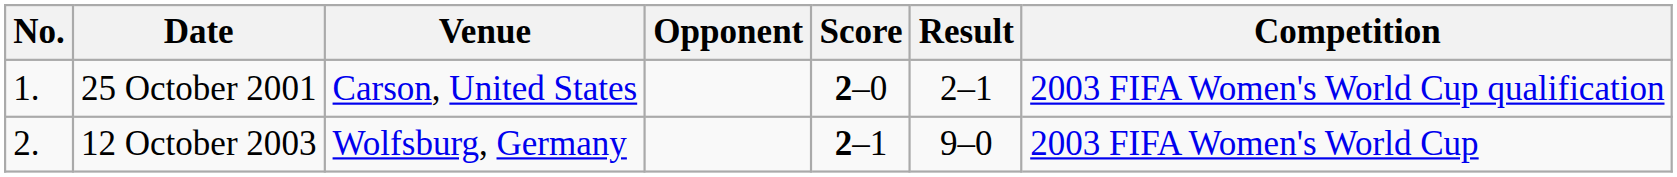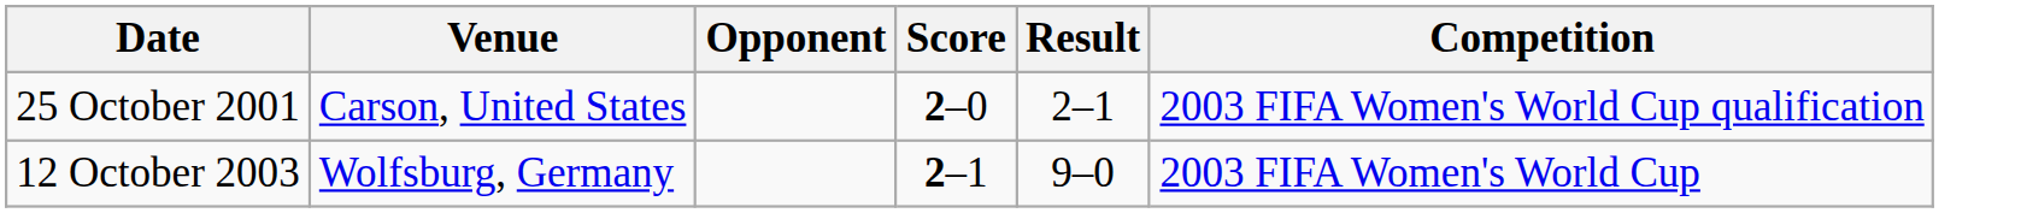- column: No. | 1. | 2.
